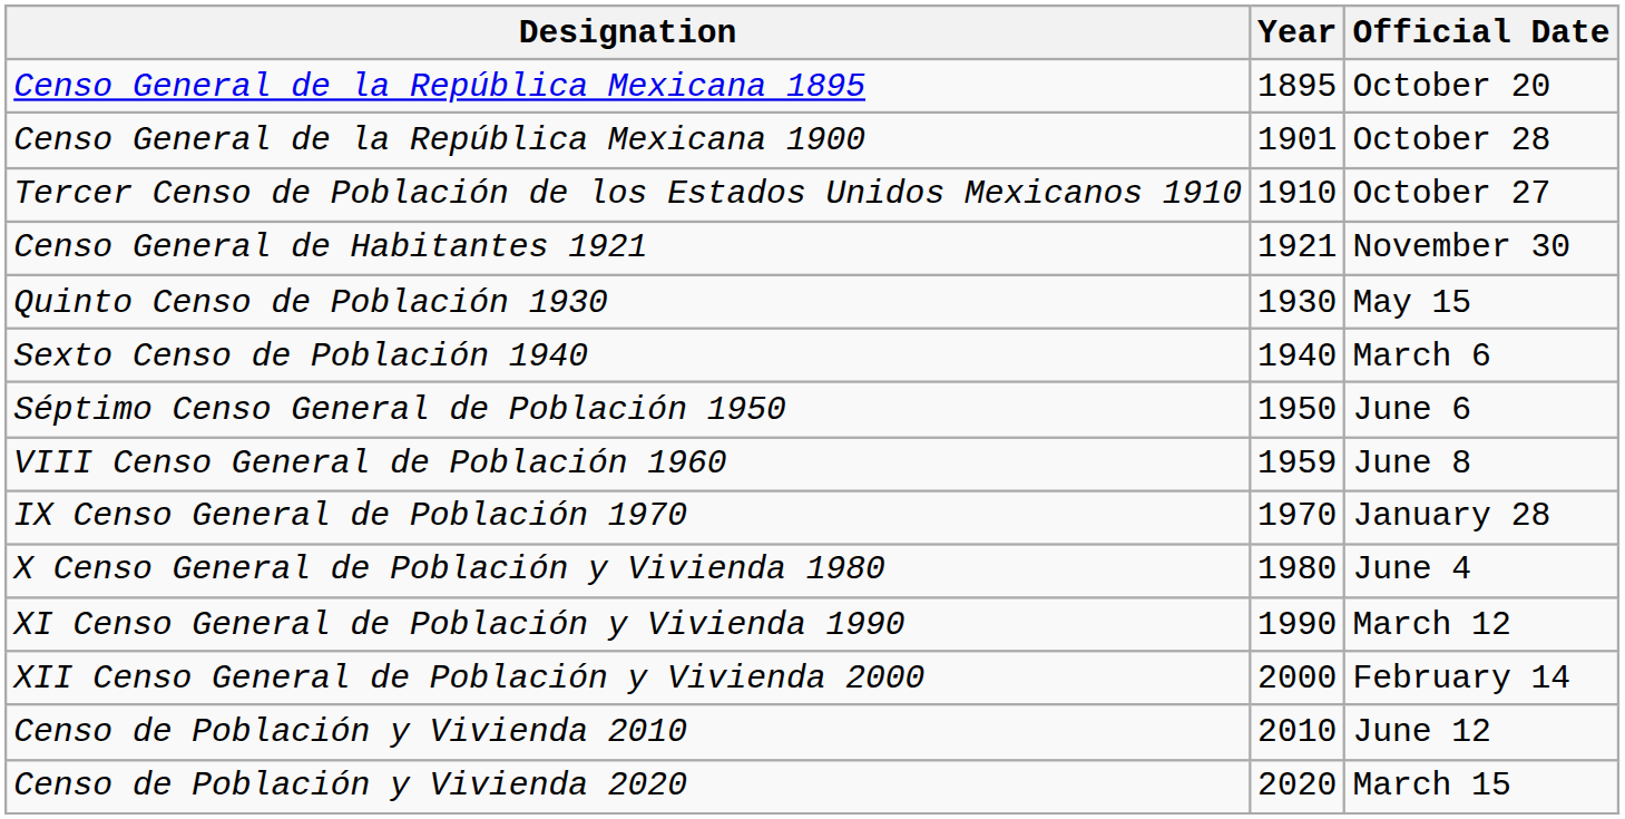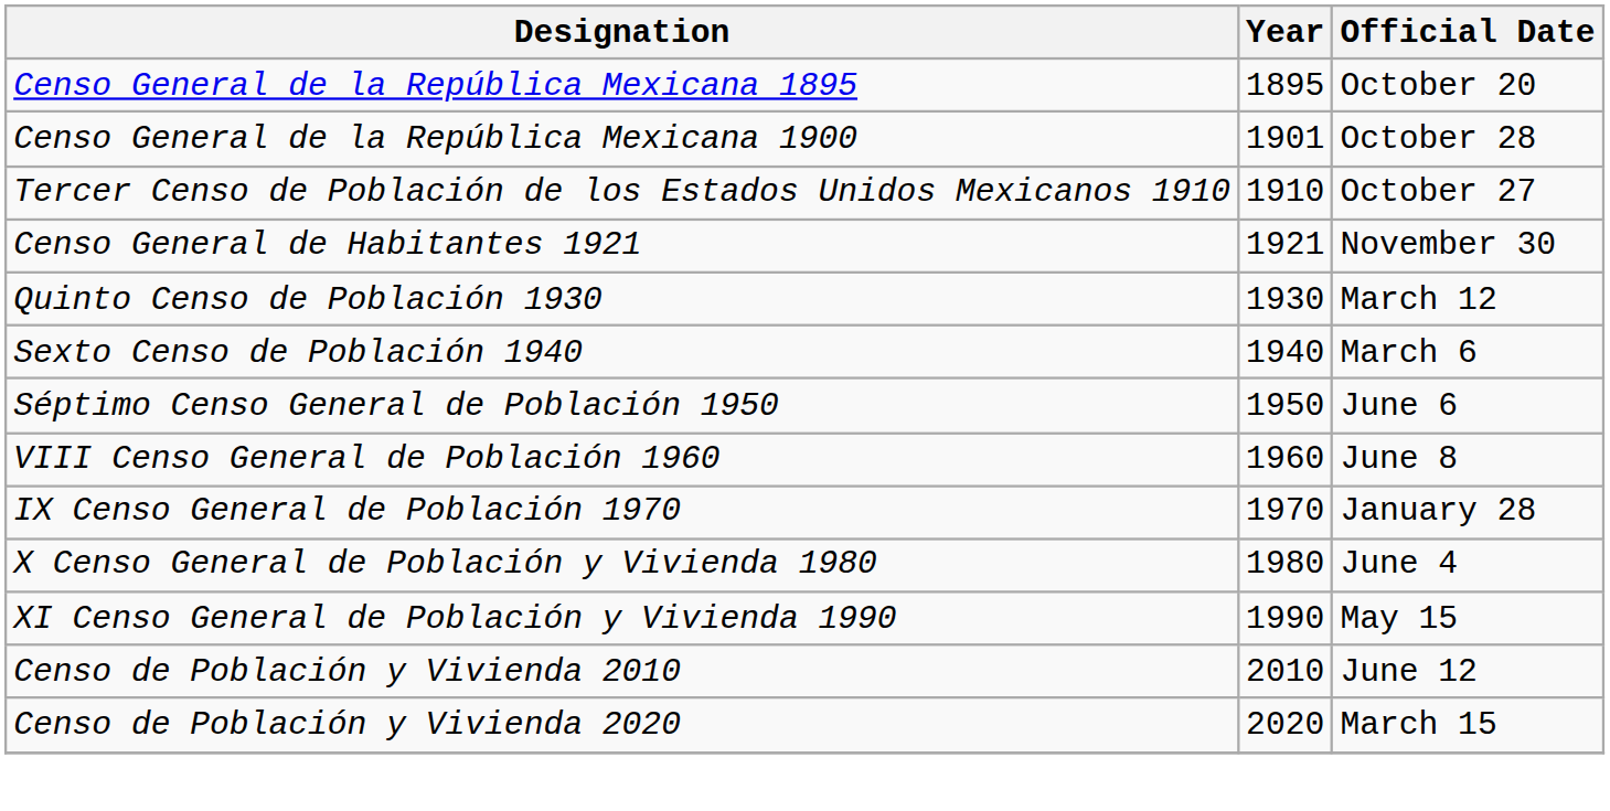Quinto Censo de Población 1930 | Official Date: May 15 -> March 12
VIII Censo General de Población 1960 | Year: 1959 -> 1960
XI Censo General de Población y Vivienda 1990 | Official Date: March 12 -> May 15
- row: XII Censo General de Población y Vivienda 2000 | 2000 | February 14
